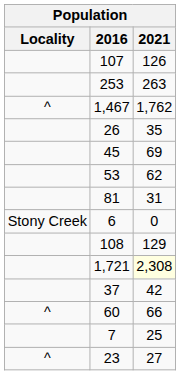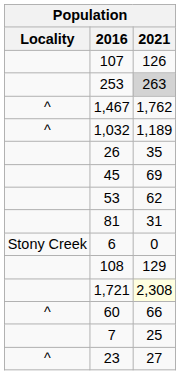253 | 2021: no background -> lightgrey background
+ row: ^ | 1,032 | 1,189
- row: 37 | 42
